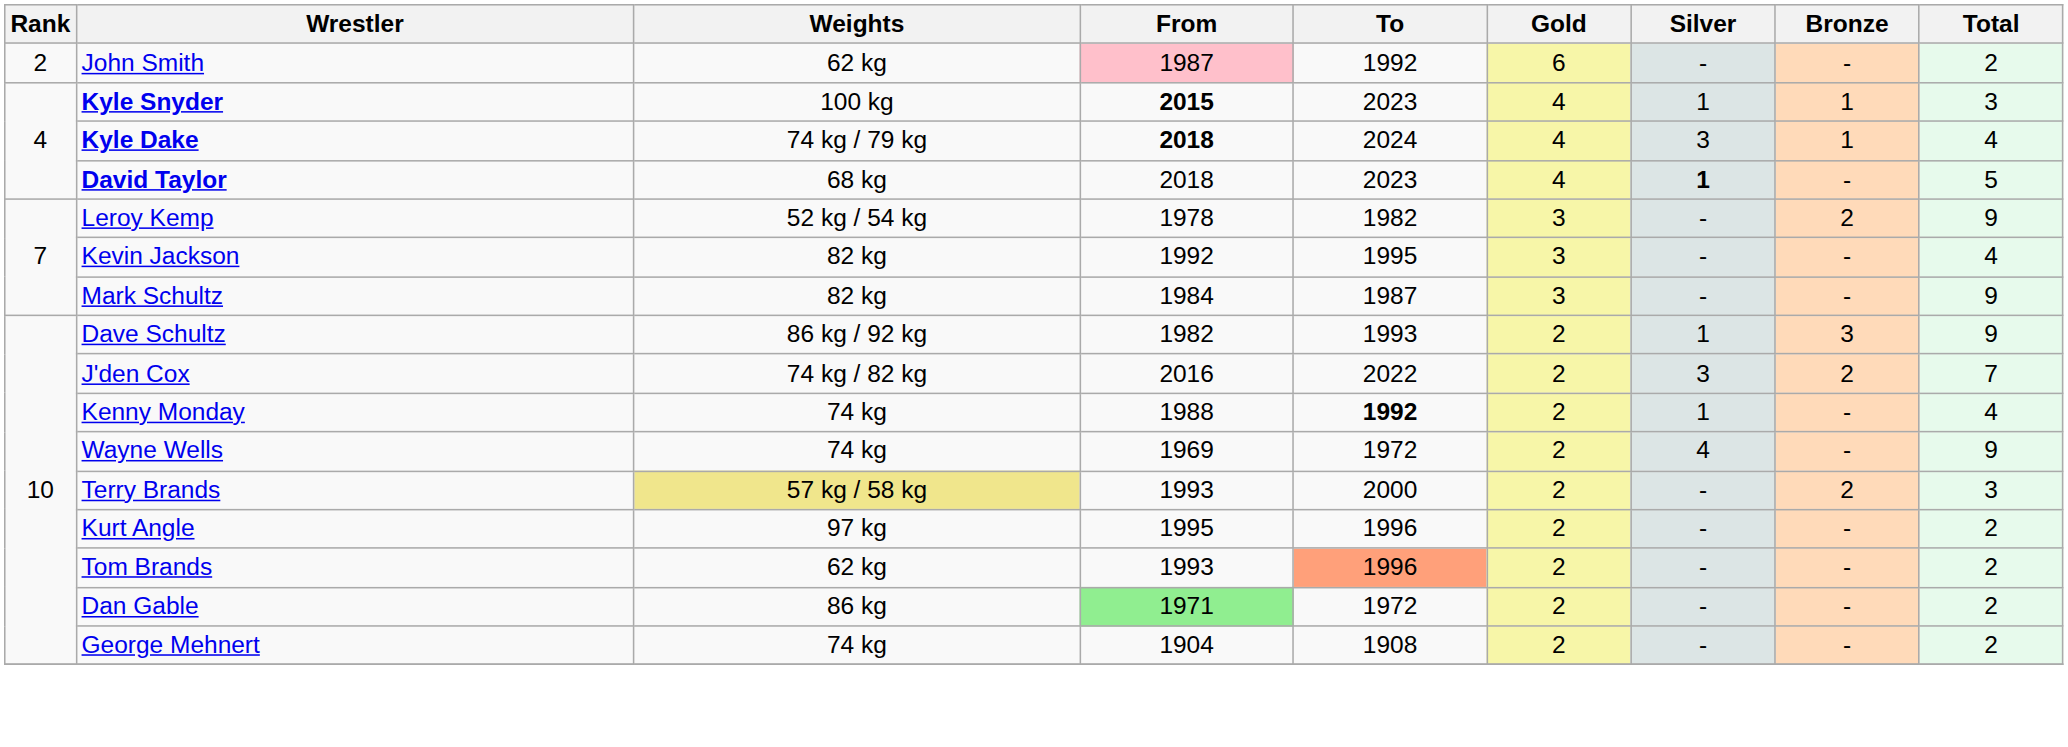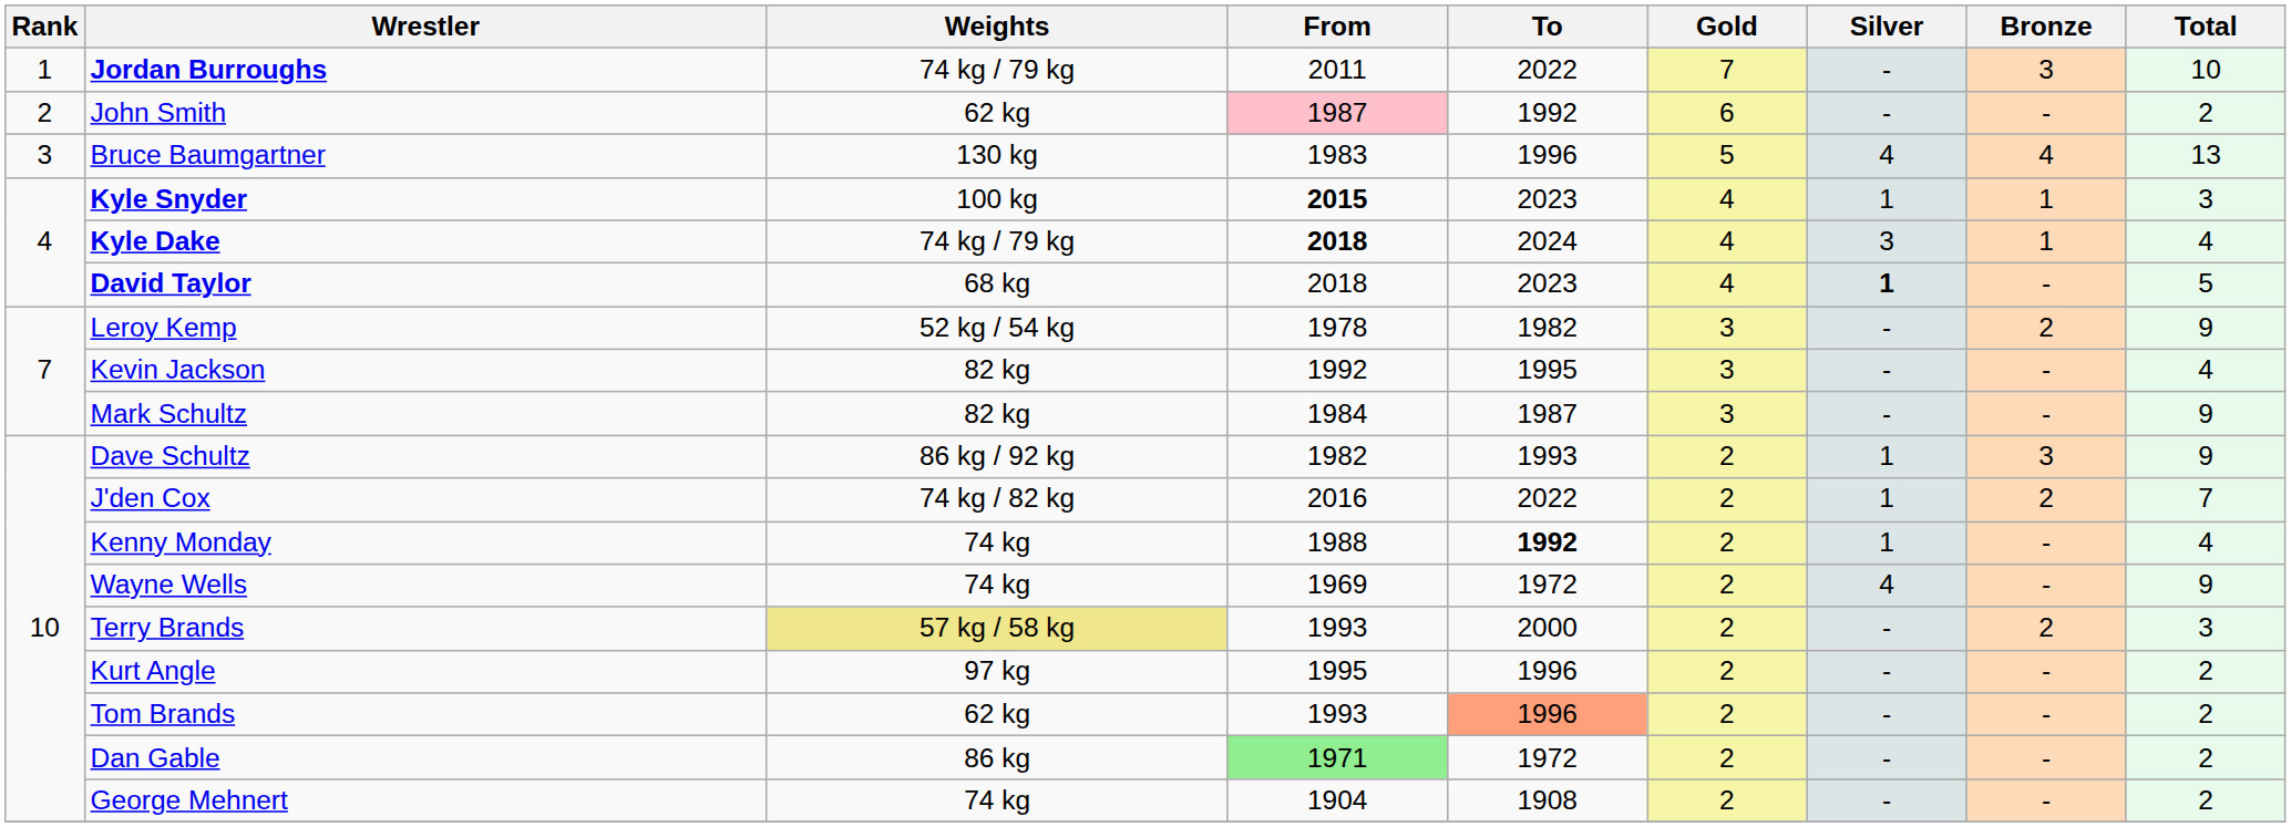+ row: 1 | Jordan Burroughs | 74 kg / 79 kg | 2011 | 2022 | 7 | - | 3 | 10
+ row: 3 | Bruce Baumgartner | 130 kg | 1983 | 1996 | 5 | 4 | 4 | 13
J'den Cox | Silver: 3 -> 1
